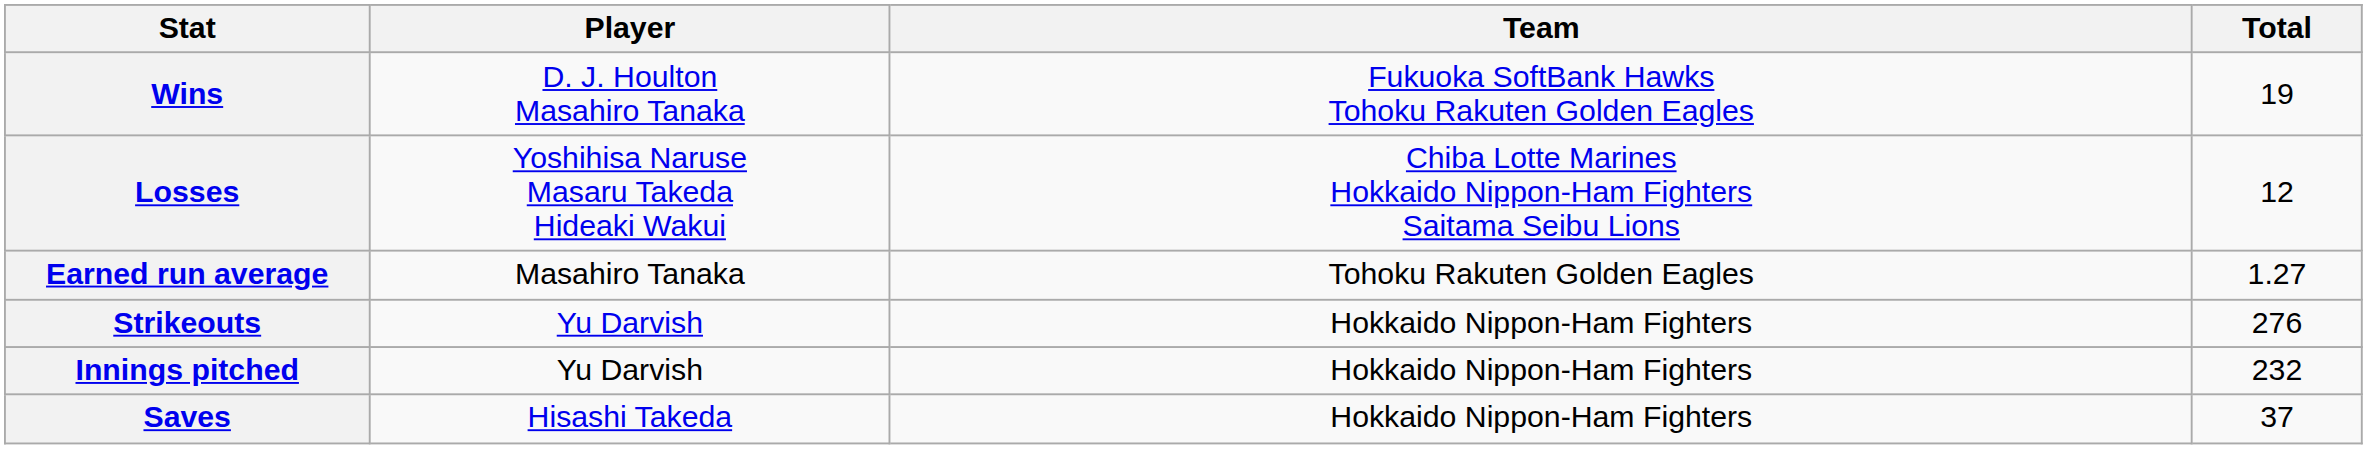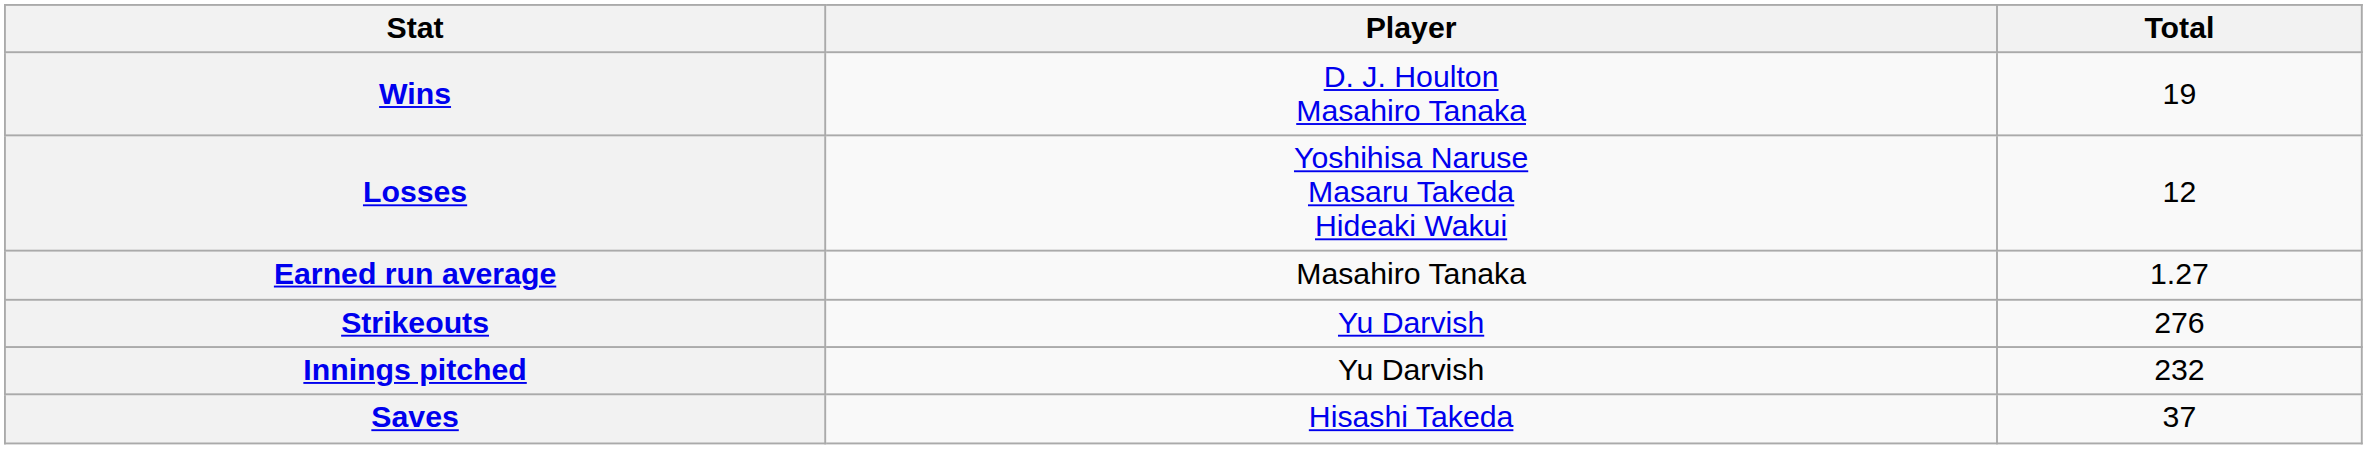- column: Team | Fukuoka SoftBank Hawks Tohoku Rakuten Golden Eagles | Chiba Lotte Marines Hokkaido Nippon-Ham Fighters Saitama Seibu Lions | Tohoku Rakuten Golden Eagles | Hokkaido Nippon-Ham Fighters | Hokkaido Nippon-Ham Fighters | Hokkaido Nippon-Ham Fighters
